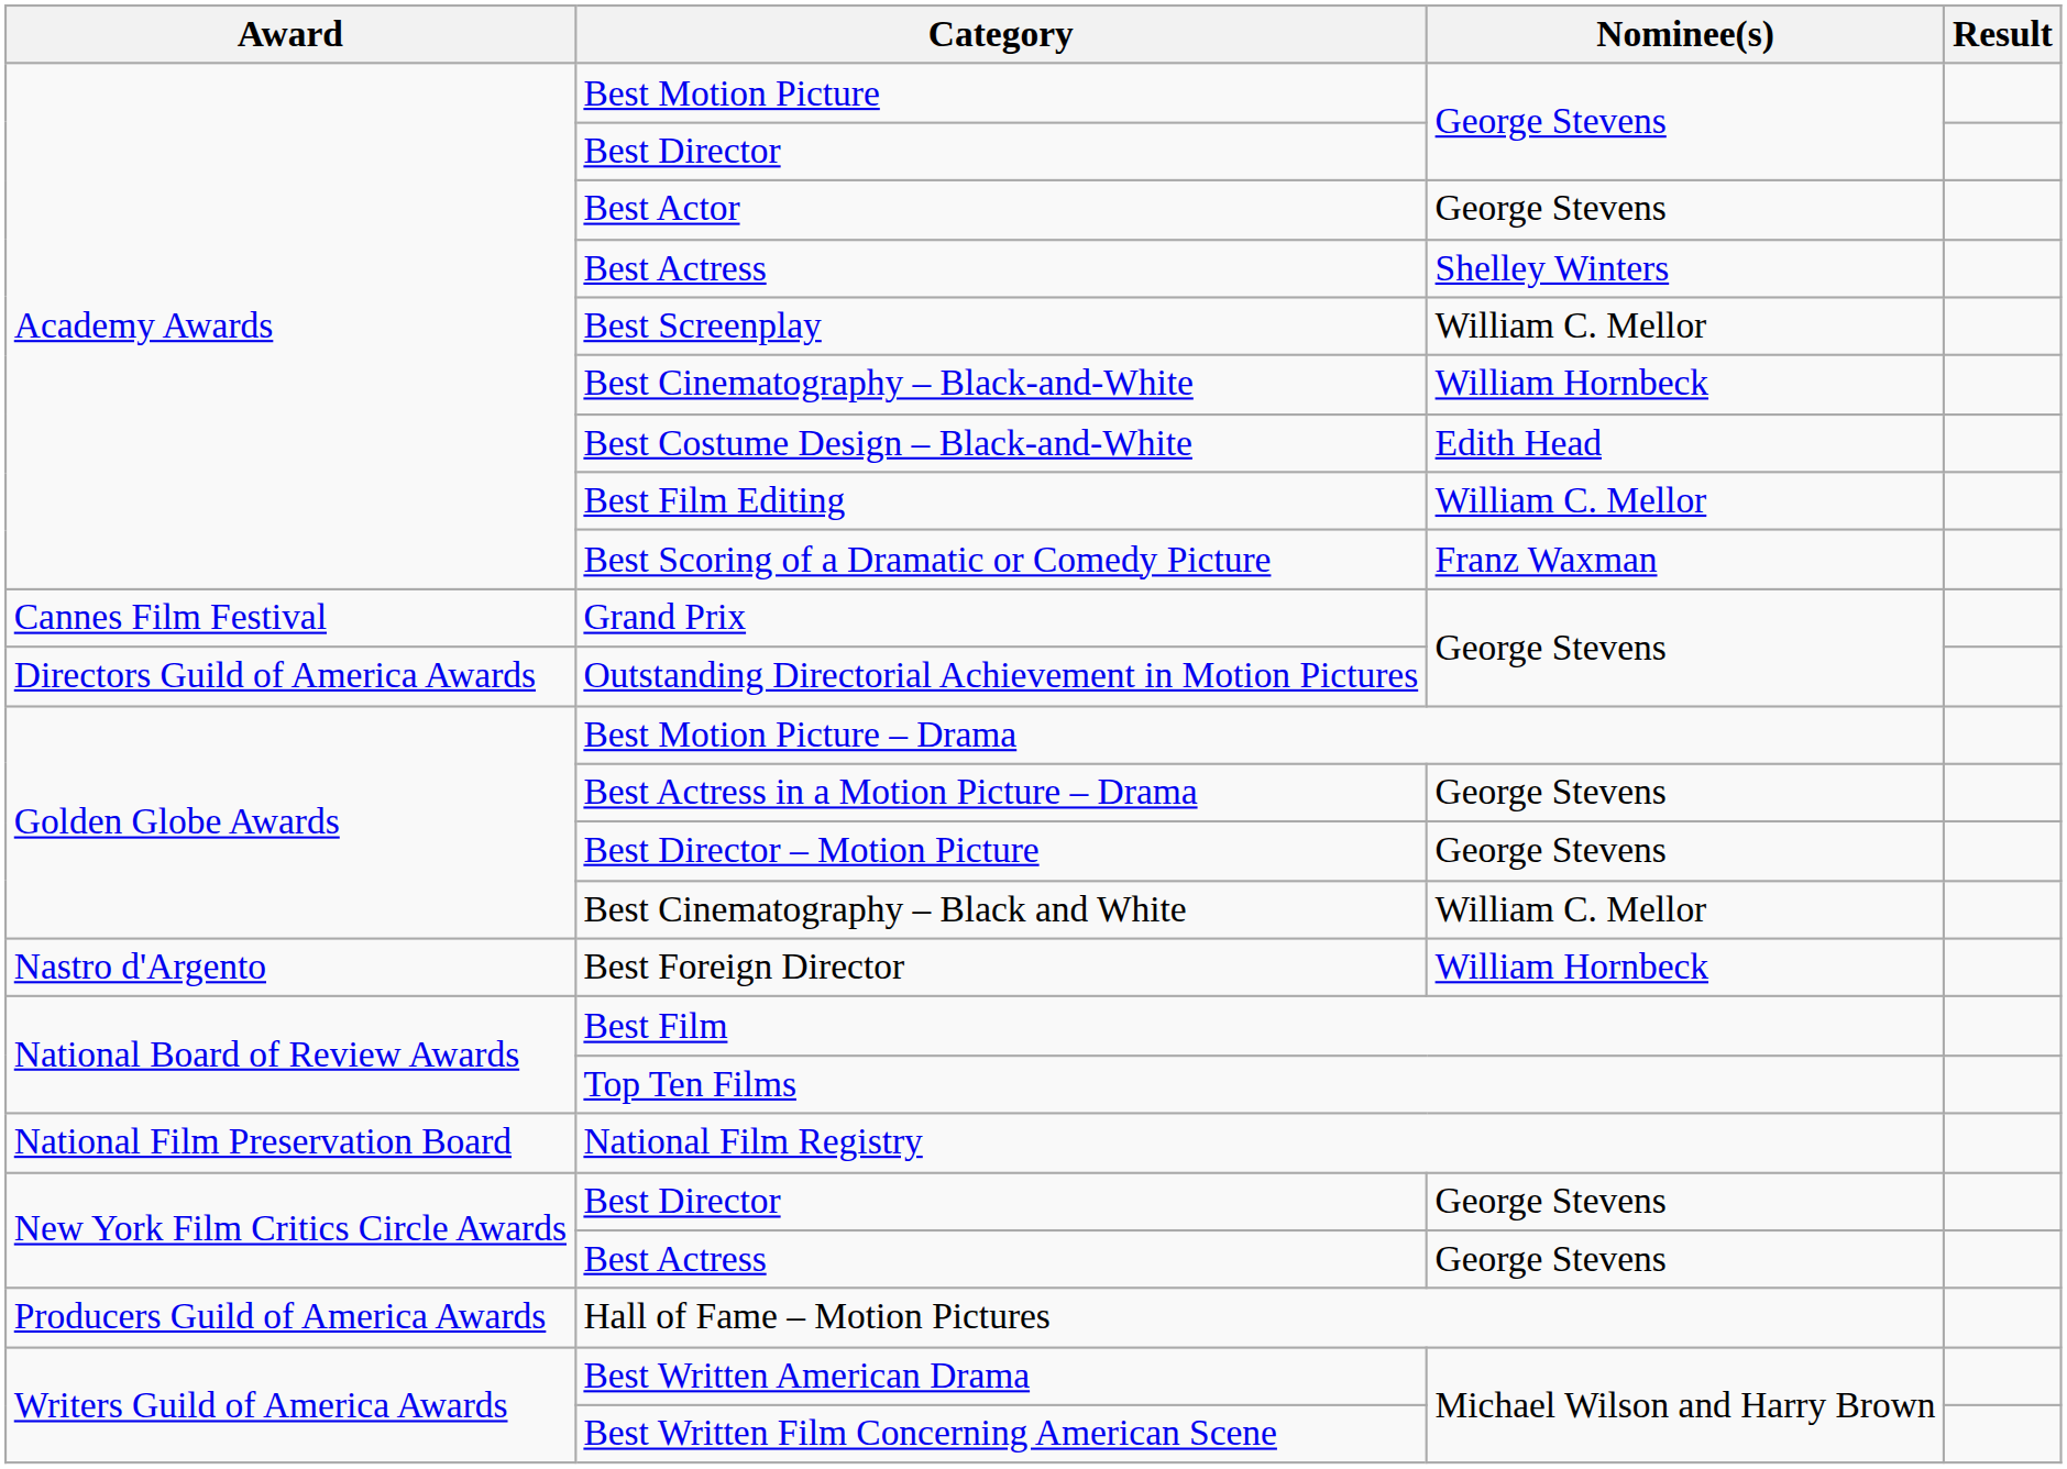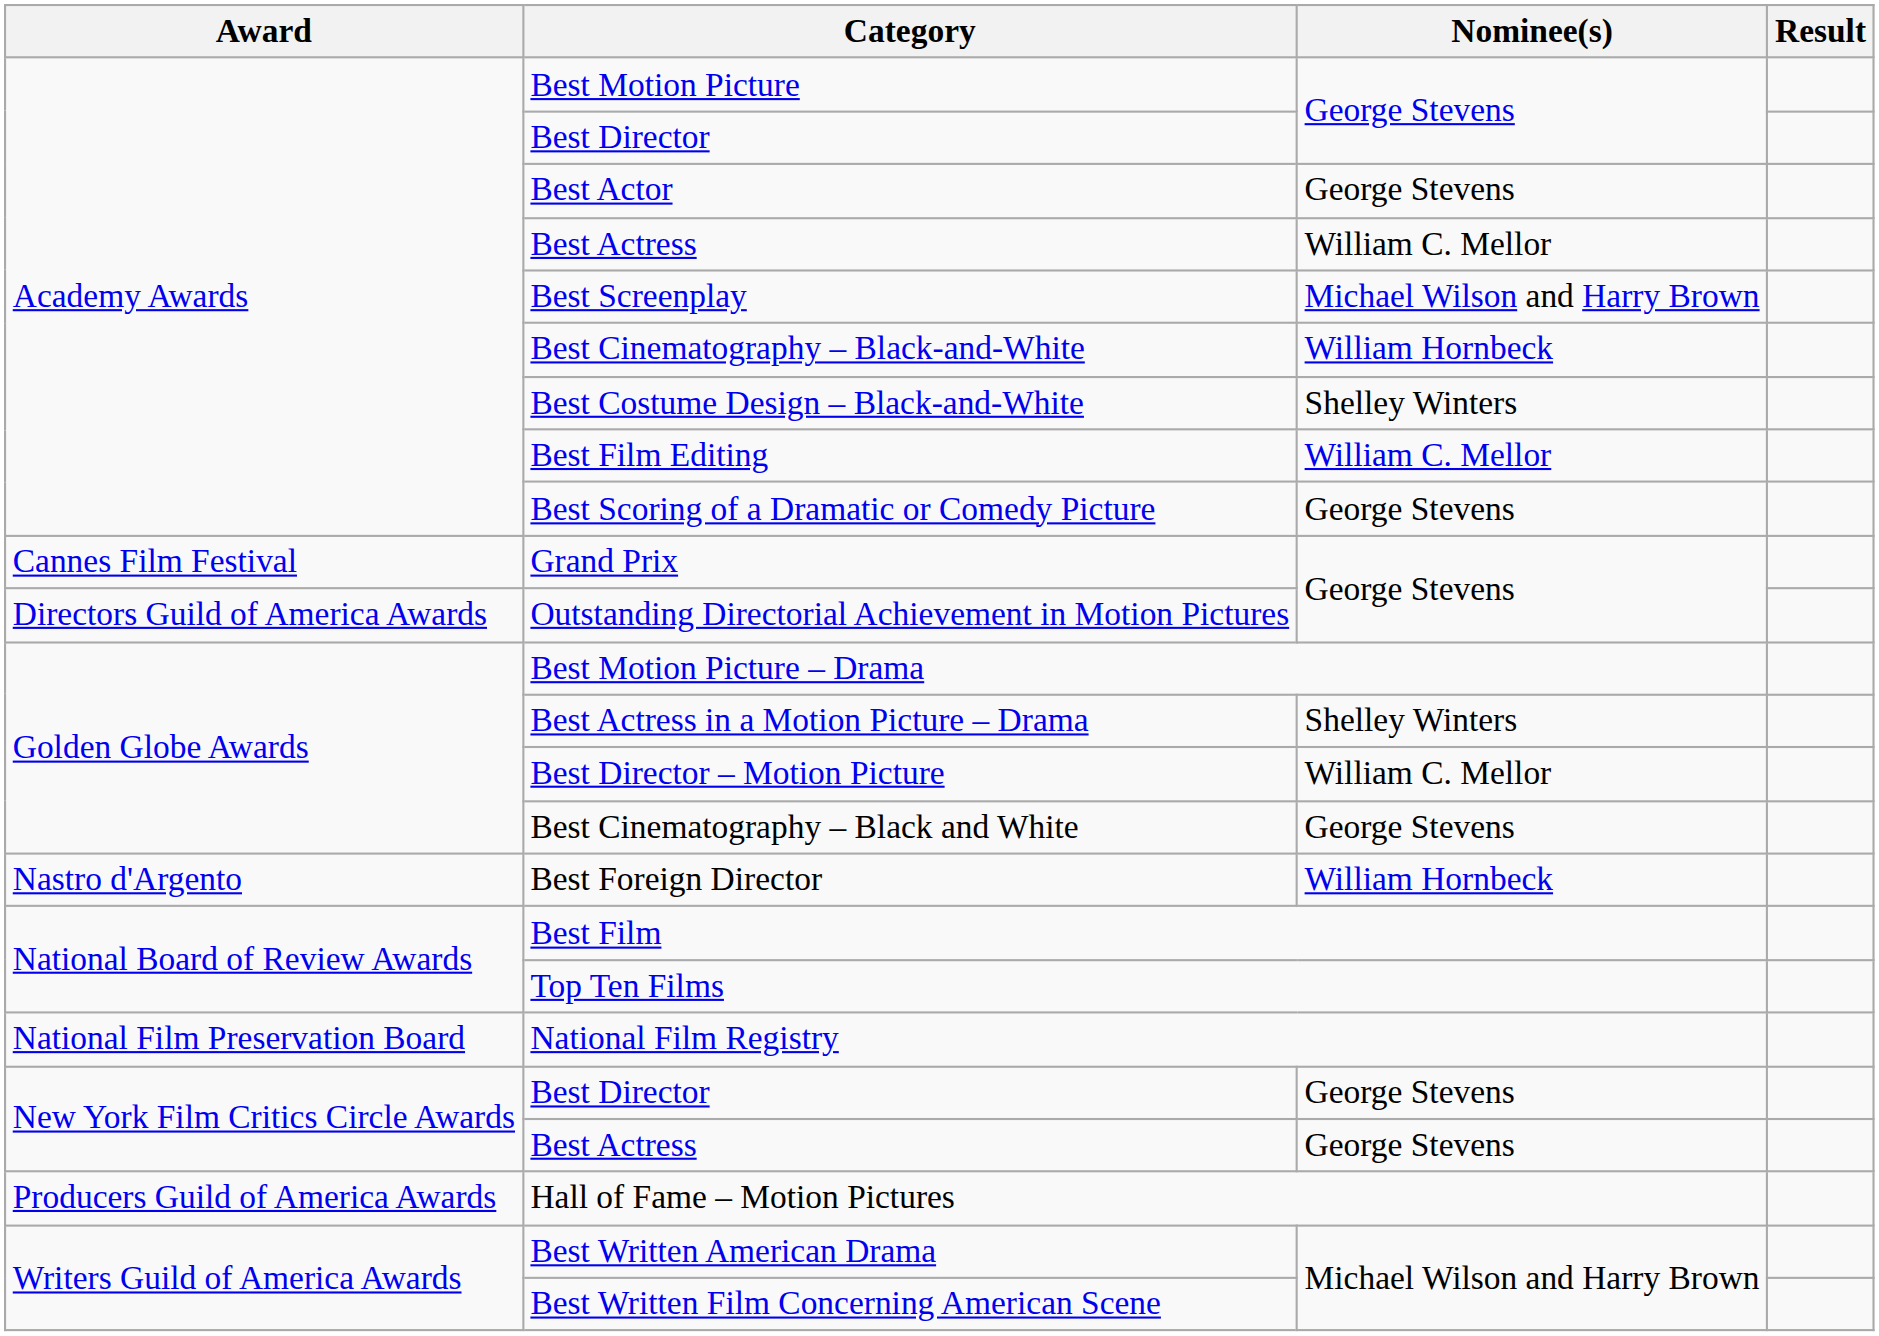Academy Awards / Best Actress | Nominee(s): Shelley Winters -> William C. Mellor
Best Screenplay | Nominee(s): William C. Mellor -> Michael Wilson and Harry Brown
Best Costume Design – Black-and-White | Nominee(s): Edith Head -> Shelley Winters
Best Scoring of a Dramatic or Comedy Picture | Nominee(s): Franz Waxman -> George Stevens
Best Actress in a Motion Picture – Drama | Nominee(s): George Stevens -> Shelley Winters
Best Director – Motion Picture | Nominee(s): George Stevens -> William C. Mellor
Best Cinematography – Black and White | Nominee(s): William C. Mellor -> George Stevens
